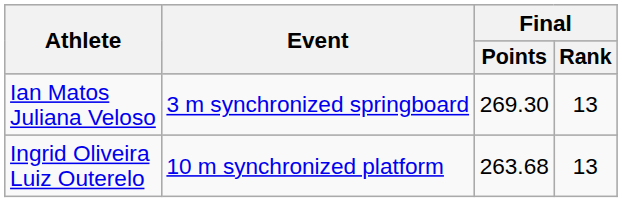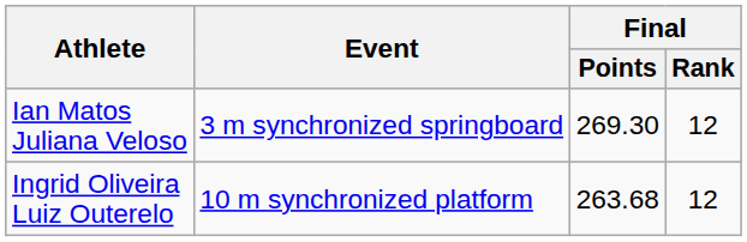Ian Matos Juliana Veloso | Final / Rank: 13 -> 12
Ingrid Oliveira Luiz Outerelo | Final / Rank: 13 -> 12
